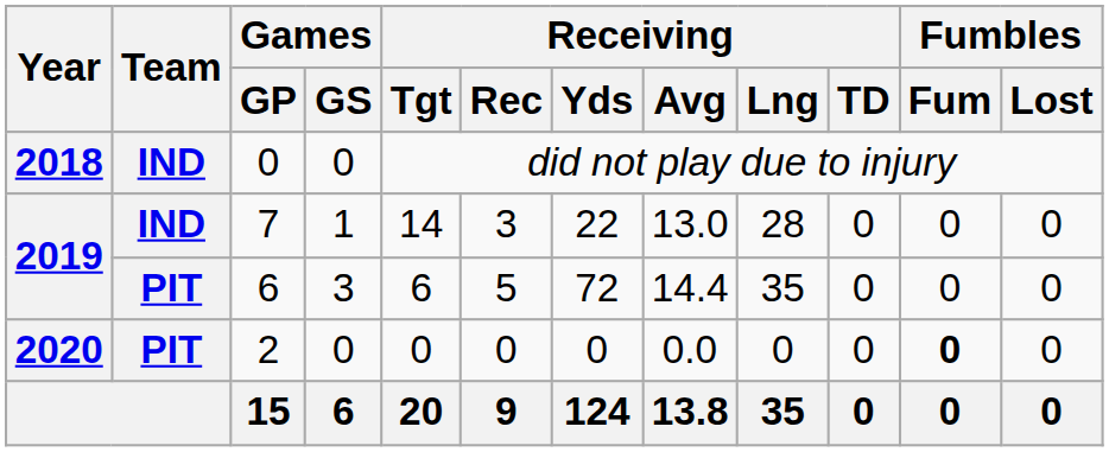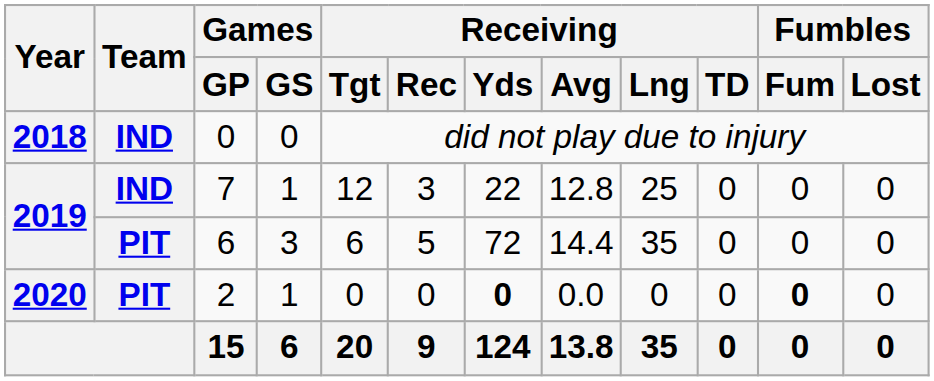7 | Receiving / Tgt: 14 -> 12
7 | Receiving / Avg: 13.0 -> 12.8
7 | Receiving / Lng: 28 -> 25
2 | Games / GS: 0 -> 1
2 | Receiving / Yds: normal -> bold
